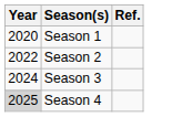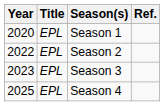+ column: Title | EPL | EPL | EPL | EPL
Season 3 | Year: 2024 -> 2023
Season 4 | Year: lightgrey background -> no background
